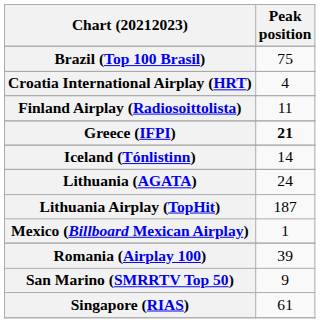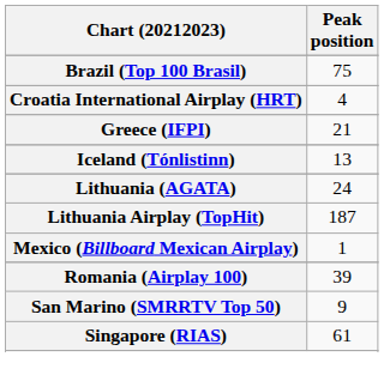- row: Finland Airplay (Radiosoittolista) | 11
Greece (IFPI) | Peak position: bold -> normal
Iceland (Tónlistinn) | Peak position: 14 -> 13
